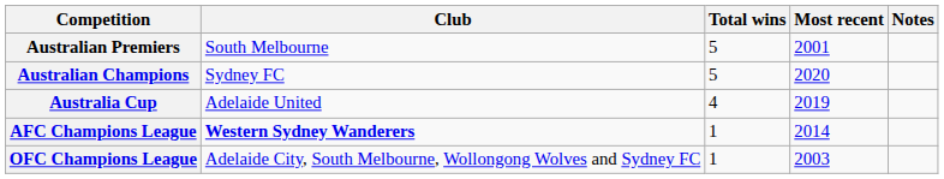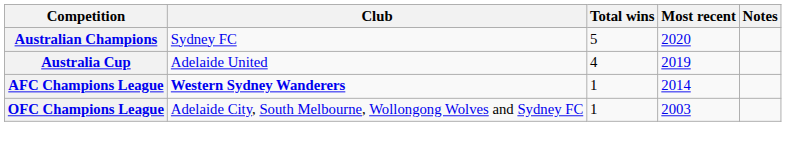- row: Australian Premiers | South Melbourne | 5 | 2001
